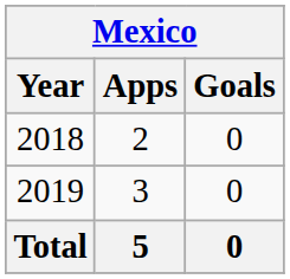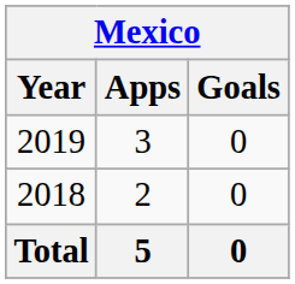rows swapped: 2018 <-> 2019
